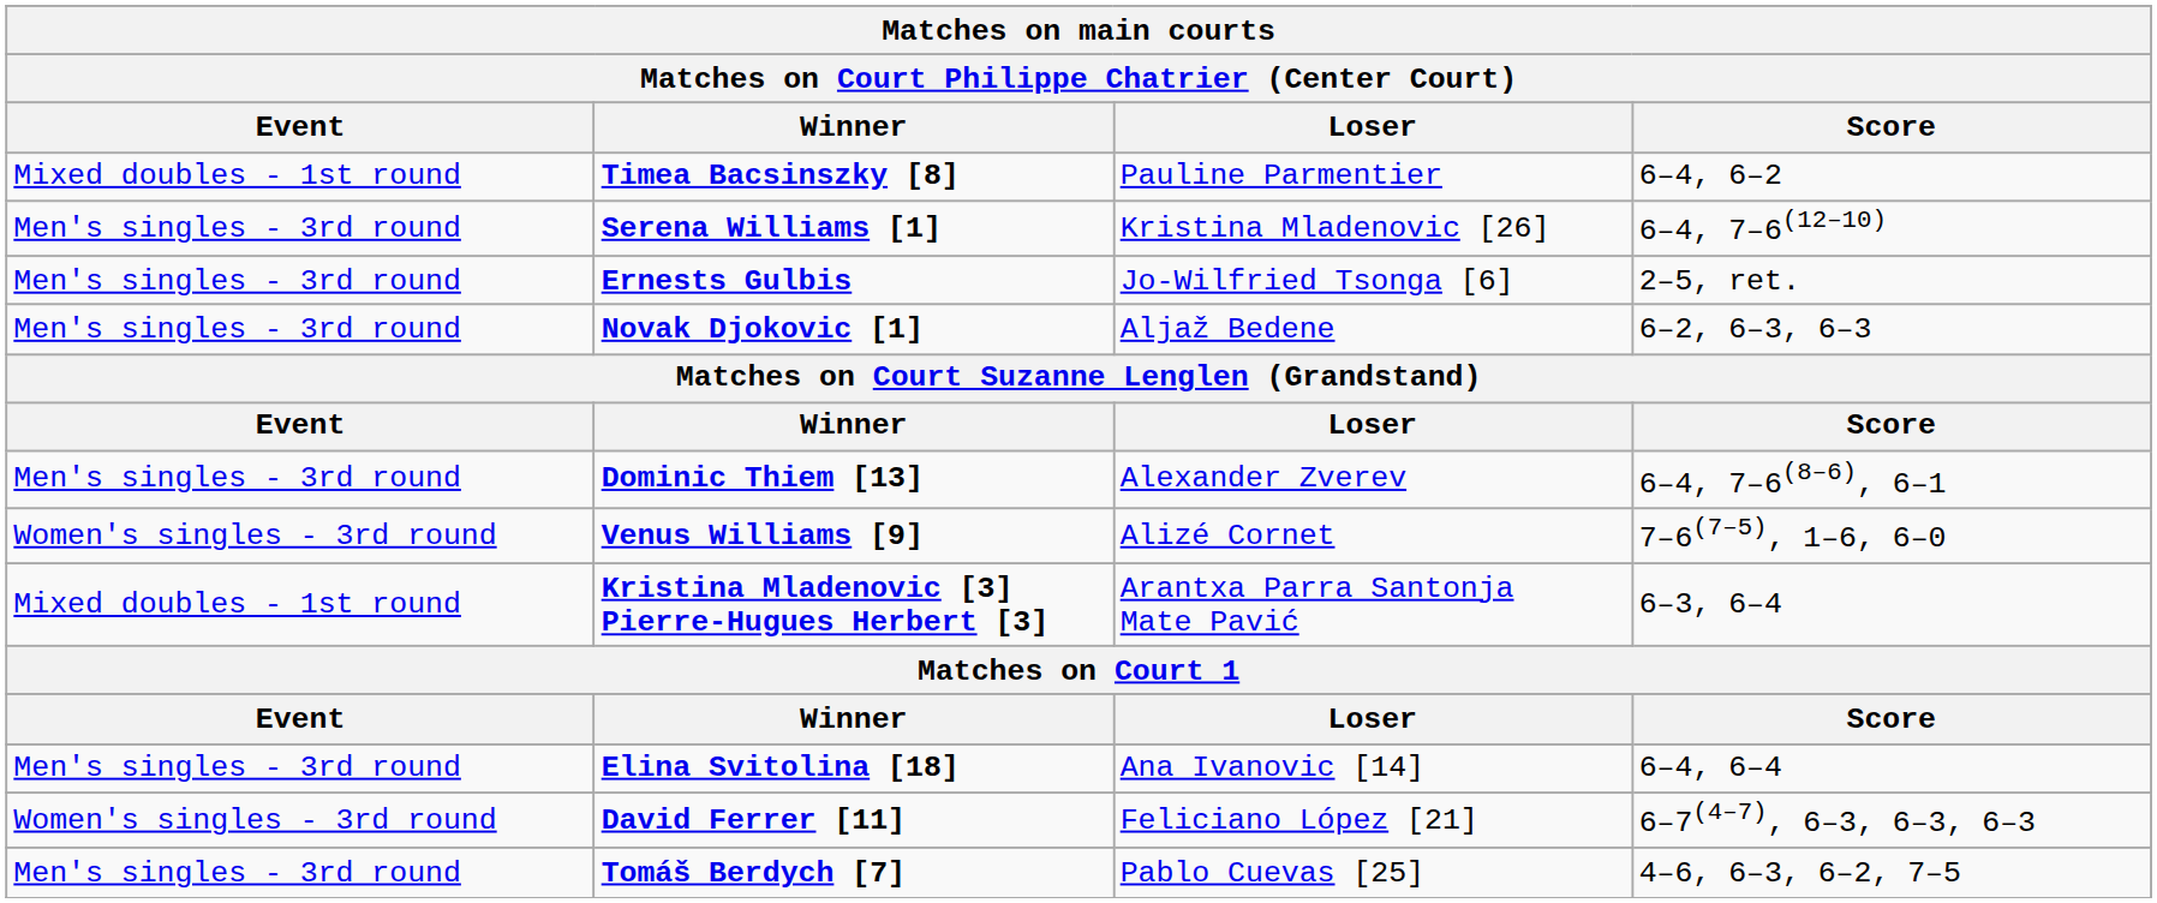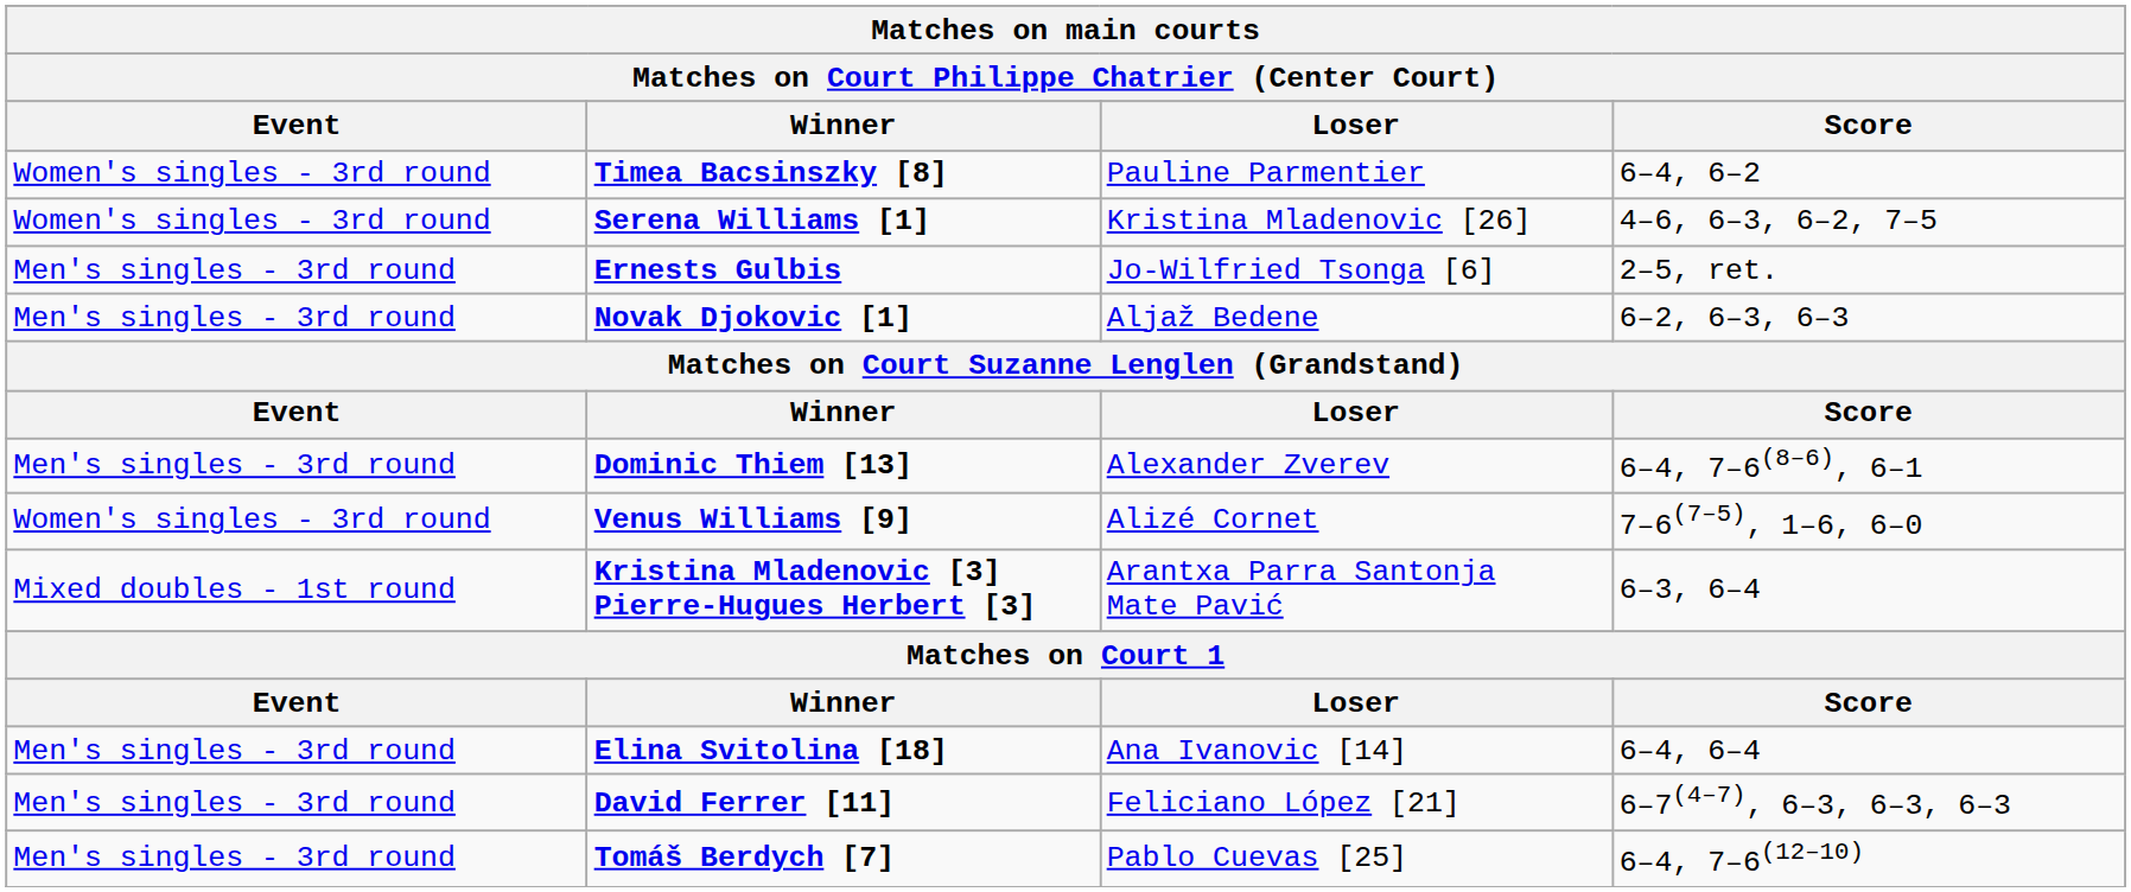Timea Bacsinszky [8] | Event: Mixed doubles - 1st round -> Women's singles - 3rd round
Serena Williams [1] | Event: Men's singles - 3rd round -> Women's singles - 3rd round
Serena Williams [1] | Score: 6–4, 7–6(12–10) -> 4–6, 6–3, 6–2, 7–5
David Ferrer [11] | Event: Women's singles - 3rd round -> Men's singles - 3rd round
Tomáš Berdych [7] | Score: 4–6, 6–3, 6–2, 7–5 -> 6–4, 7–6(12–10)
